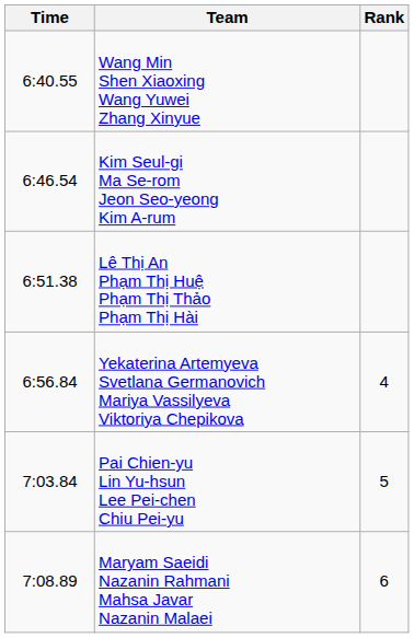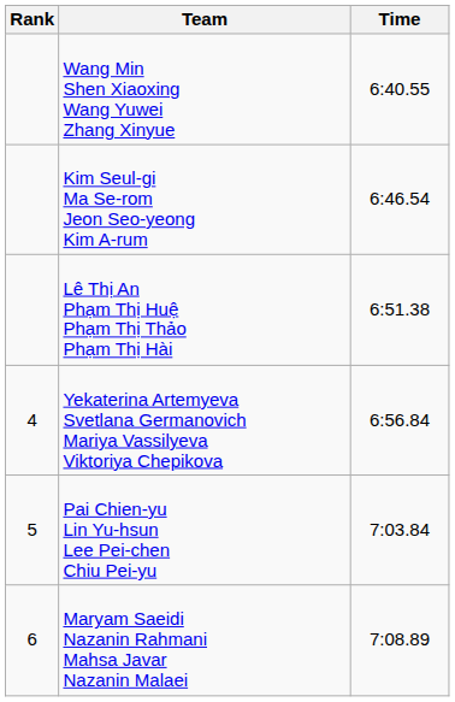columns swapped: Rank <-> Time
